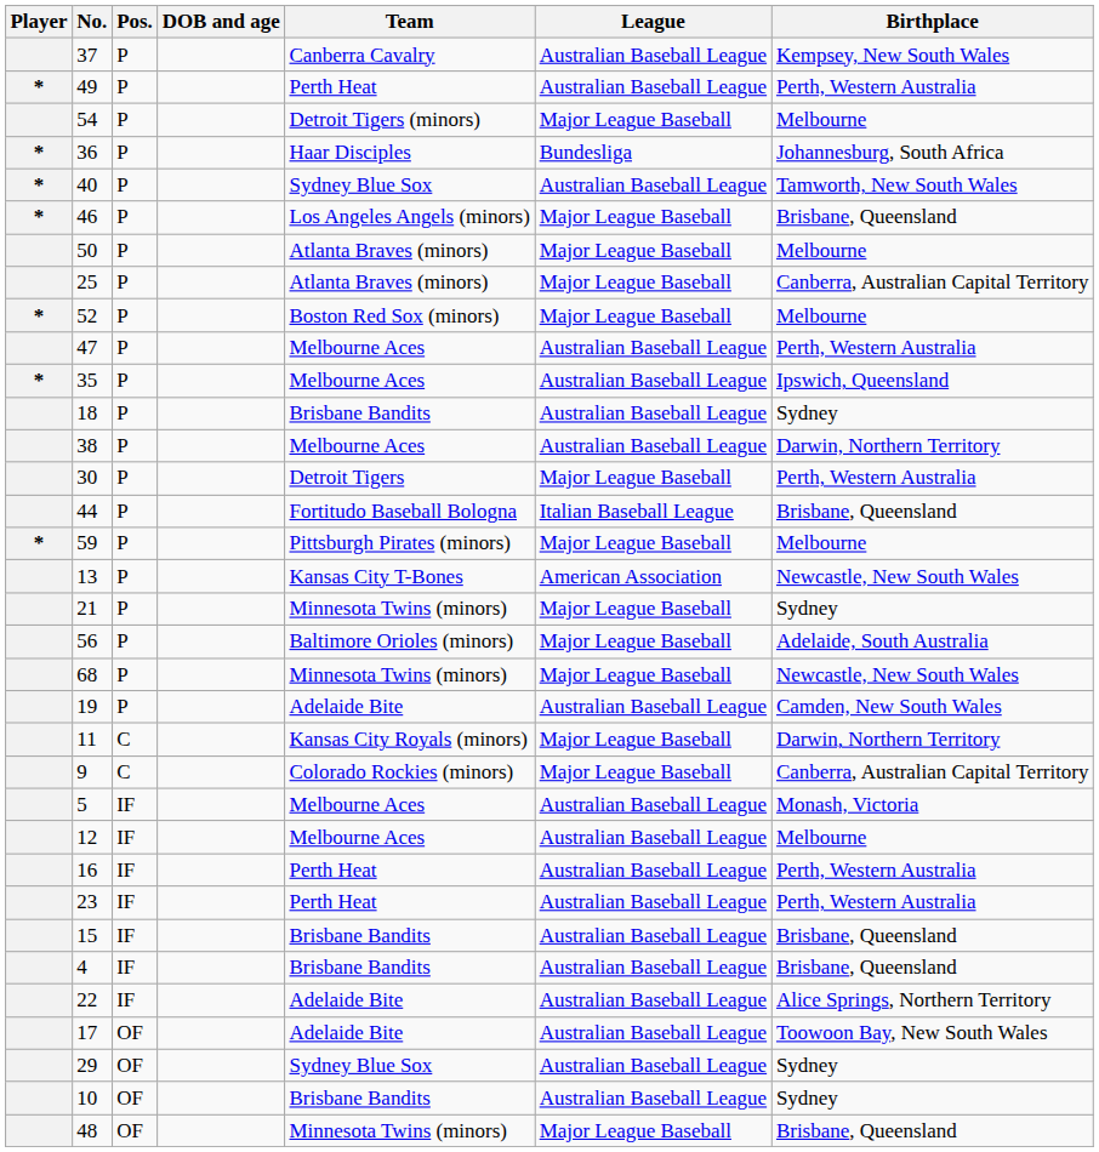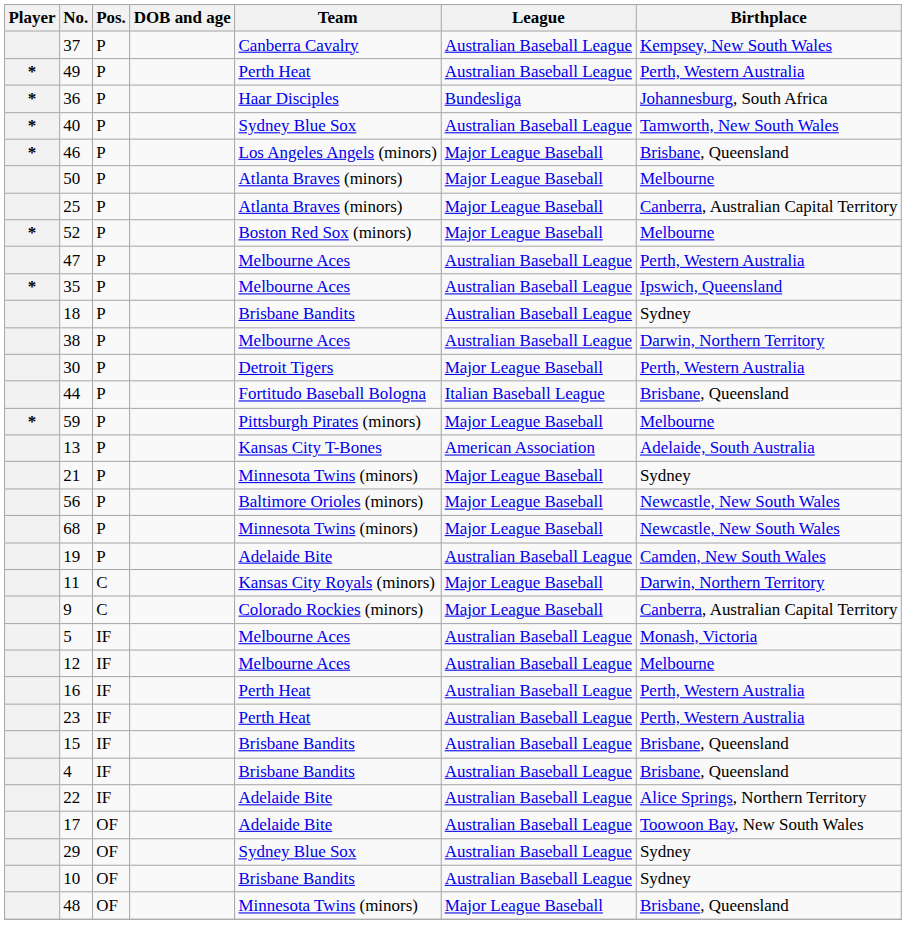- row: 54 | P | Detroit Tigers (minors) | Major League Baseball | Melbourne
13 | Birthplace: Newcastle, New South Wales -> Adelaide, South Australia
56 | Birthplace: Adelaide, South Australia -> Newcastle, New South Wales
